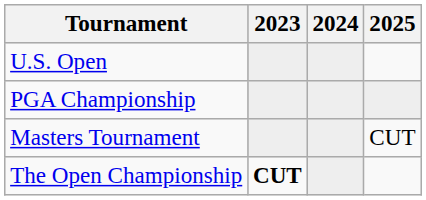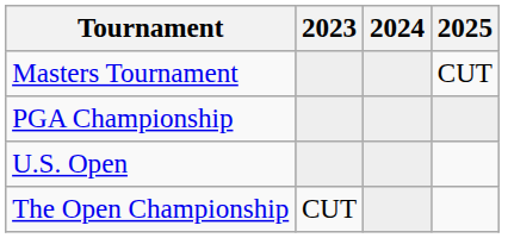rows swapped: Masters Tournament <-> U.S. Open
The Open Championship | 2023: bold -> normal
